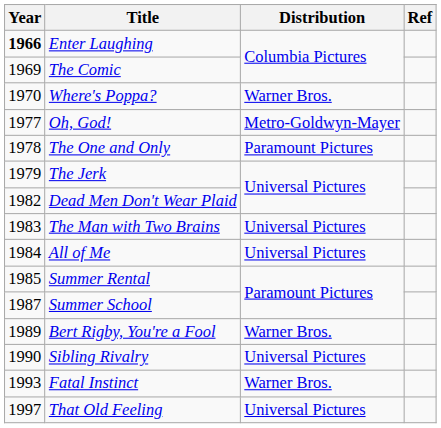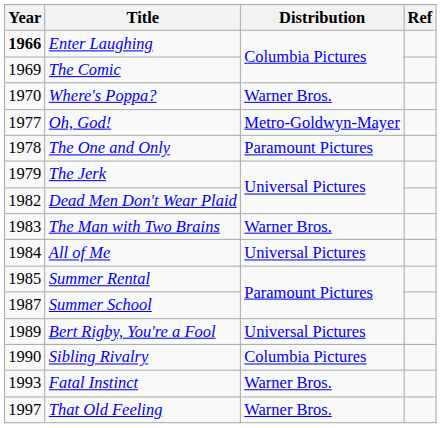The Man with Two Brains | Distribution: Universal Pictures -> Warner Bros.
Bert Rigby, You're a Fool | Distribution: Warner Bros. -> Universal Pictures
Sibling Rivalry | Distribution: Universal Pictures -> Columbia Pictures
That Old Feeling | Distribution: Universal Pictures -> Warner Bros.
